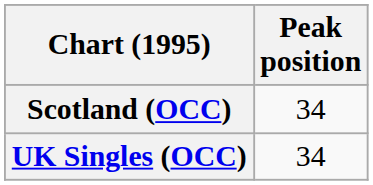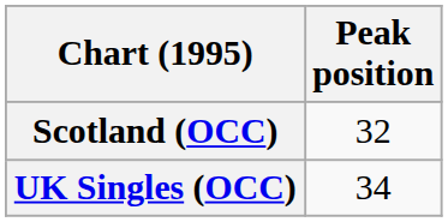Scotland (OCC) | Peak position: 34 -> 32
